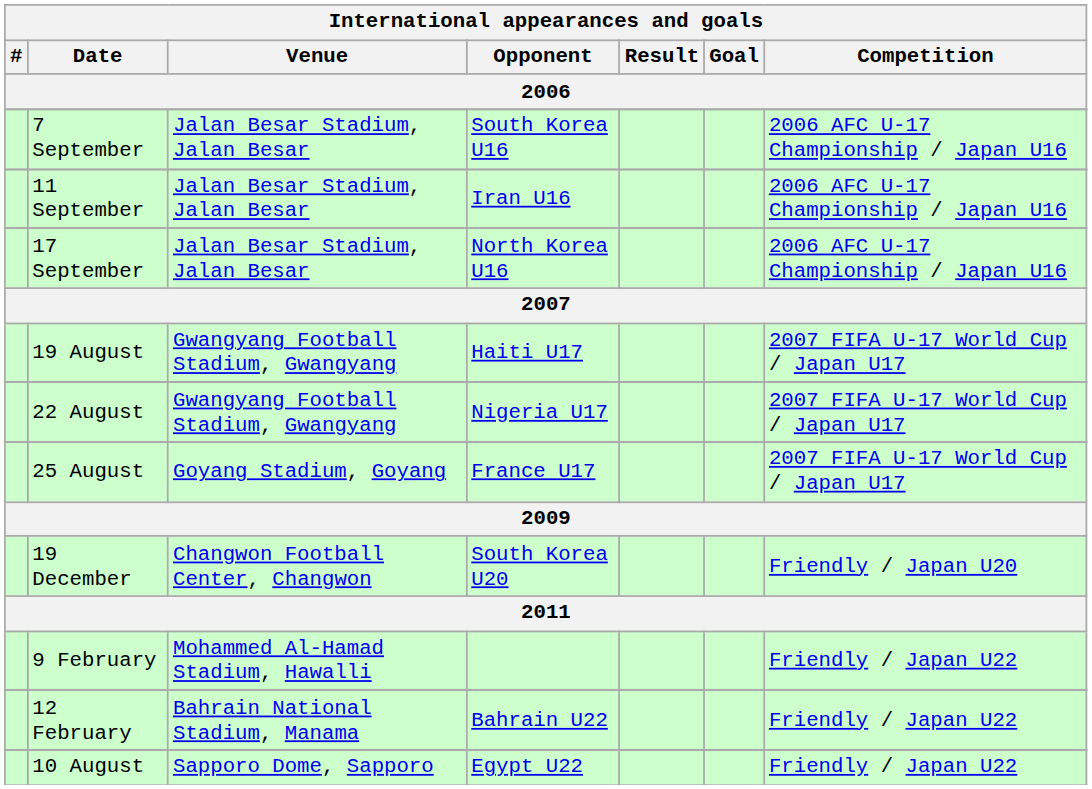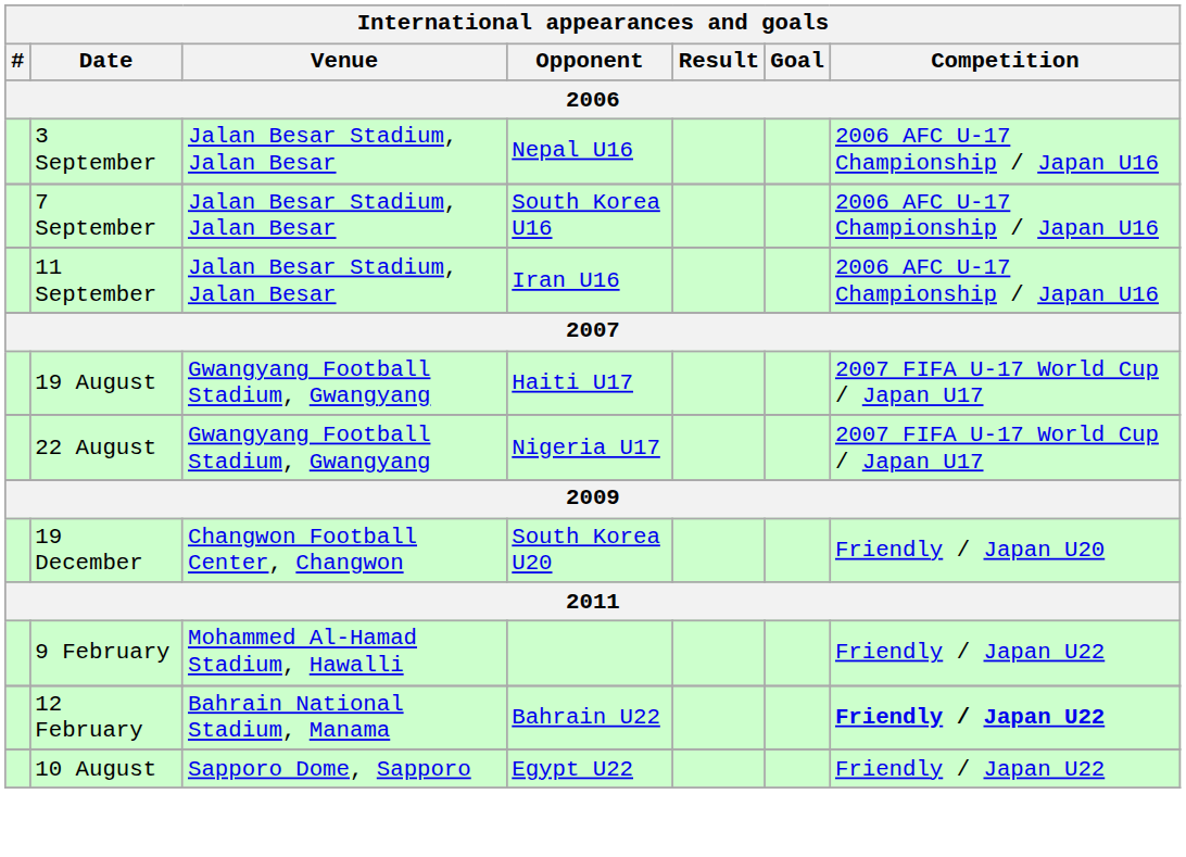+ row: 3 September | Jalan Besar Stadium, Jalan Besar | Nepal U16 | 2006 AFC U-17 Championship / Japan U16
- row: 17 September | Jalan Besar Stadium, Jalan Besar | North Korea U16 | 2006 AFC U-17 Championship / Japan U16
- row: 25 August | Goyang Stadium, Goyang | France U17 | 2007 FIFA U-17 World Cup / Japan U17
12 February | Competition: normal -> bold
